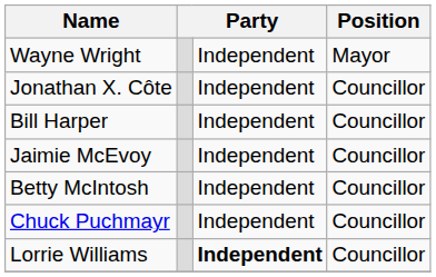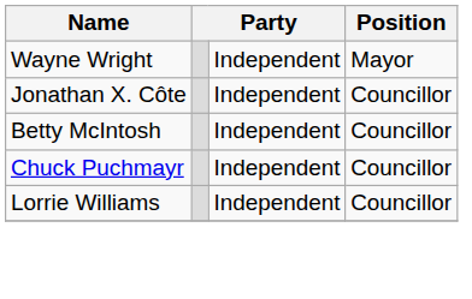- row: Bill Harper | Independent | Councillor
- row: Jaimie McEvoy | Independent | Councillor
Lorrie Williams | column 3: bold -> normal
